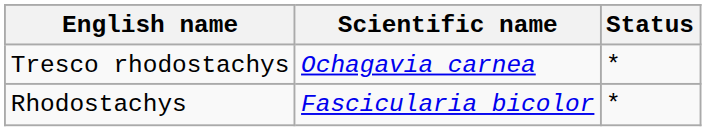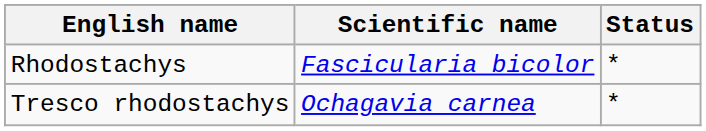rows swapped: Rhodostachys <-> Tresco rhodostachys
